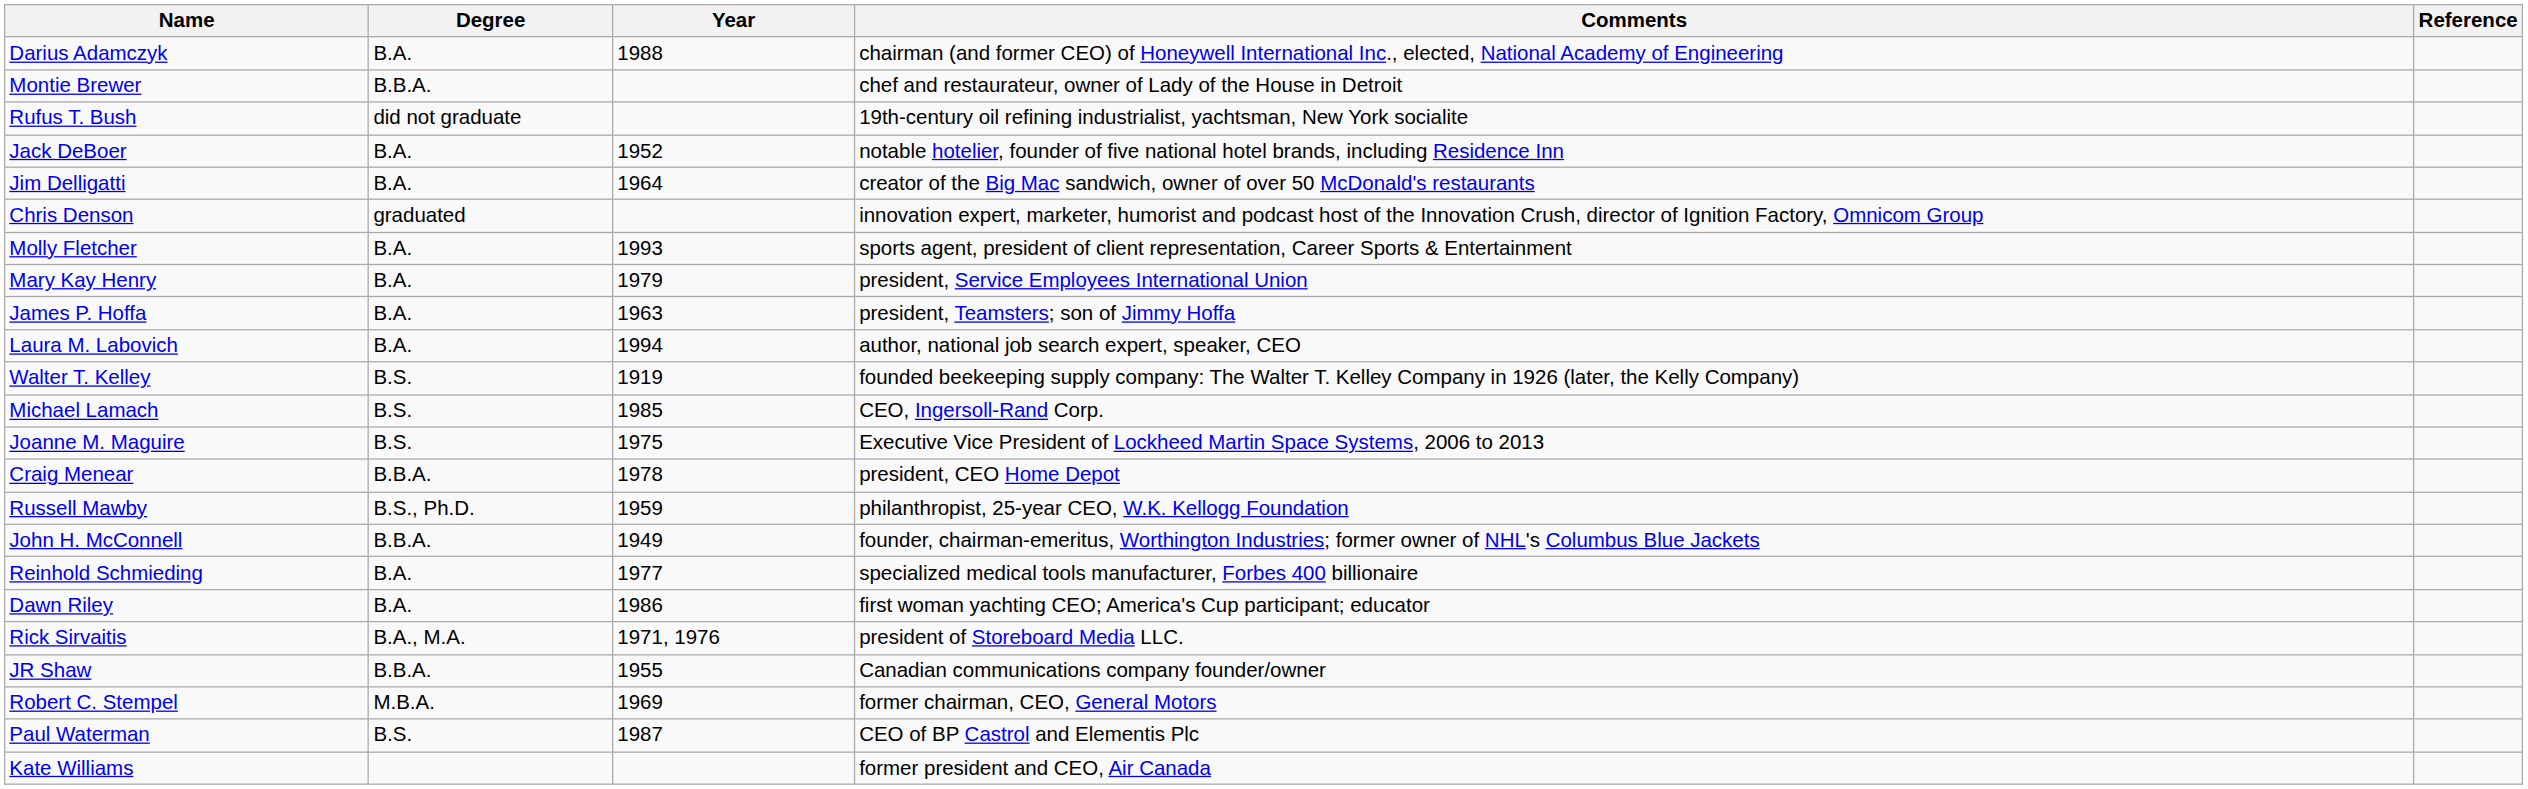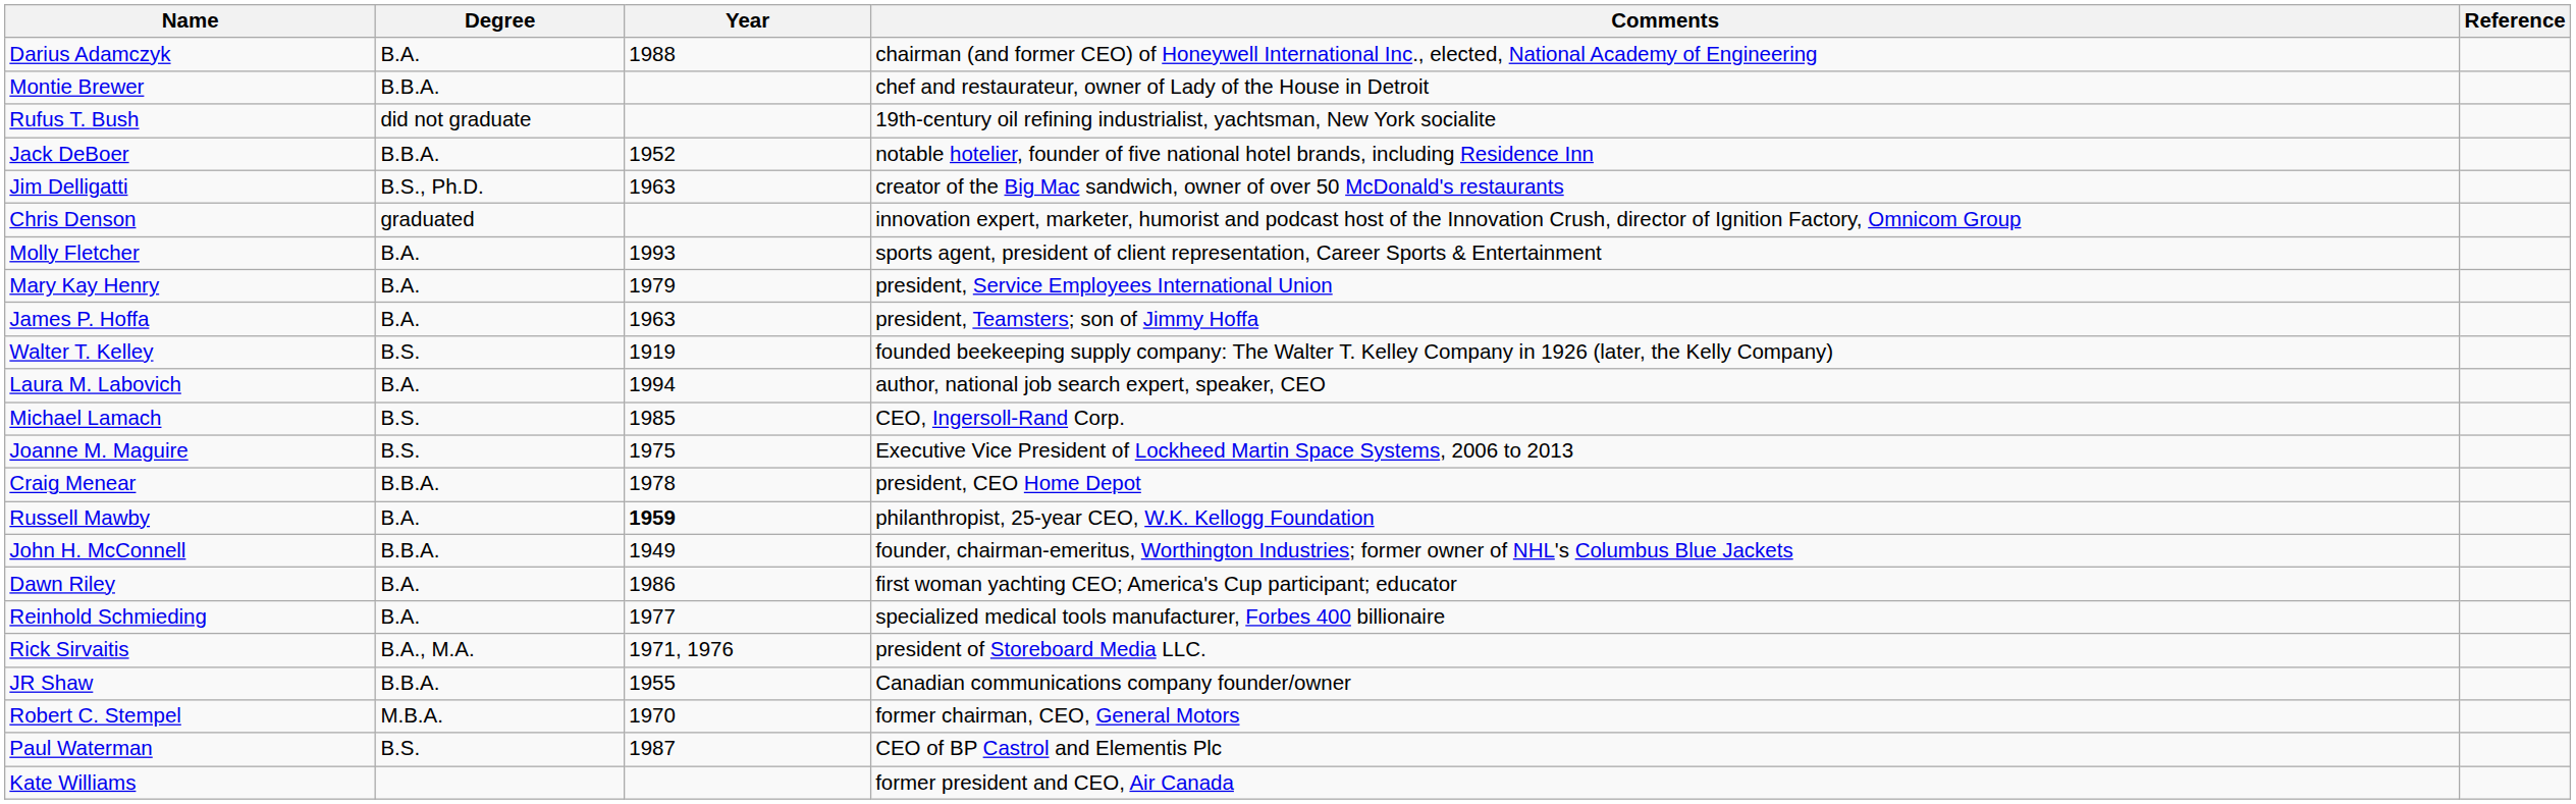Jack DeBoer | Degree: B.A. -> B.B.A.
Jim Delligatti | Degree: B.A. -> B.S., Ph.D.
Jim Delligatti | Year: 1964 -> 1963
rows swapped: Walter T. Kelley <-> Laura M. Labovich
Russell Mawby | Degree: B.S., Ph.D. -> B.A.
Russell Mawby | Year: normal -> bold
rows swapped: Dawn Riley <-> Reinhold Schmieding
Robert C. Stempel | Year: 1969 -> 1970
